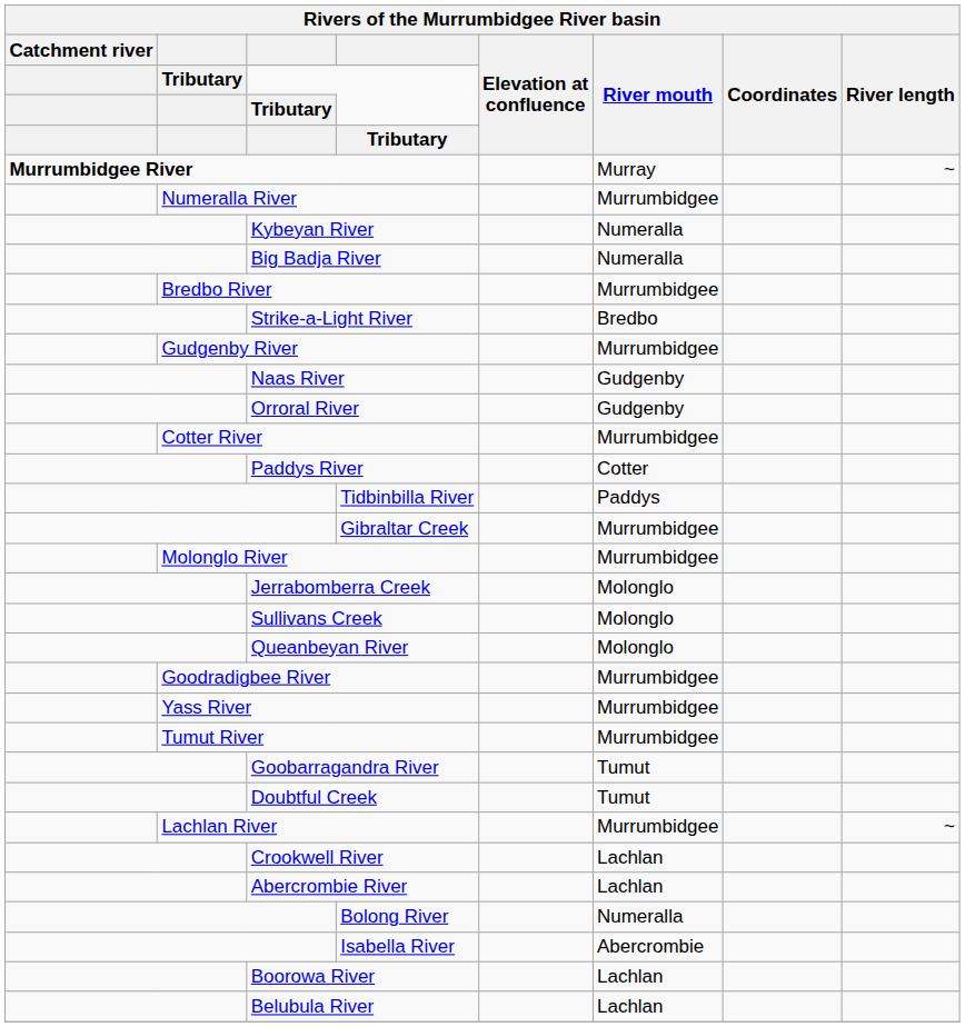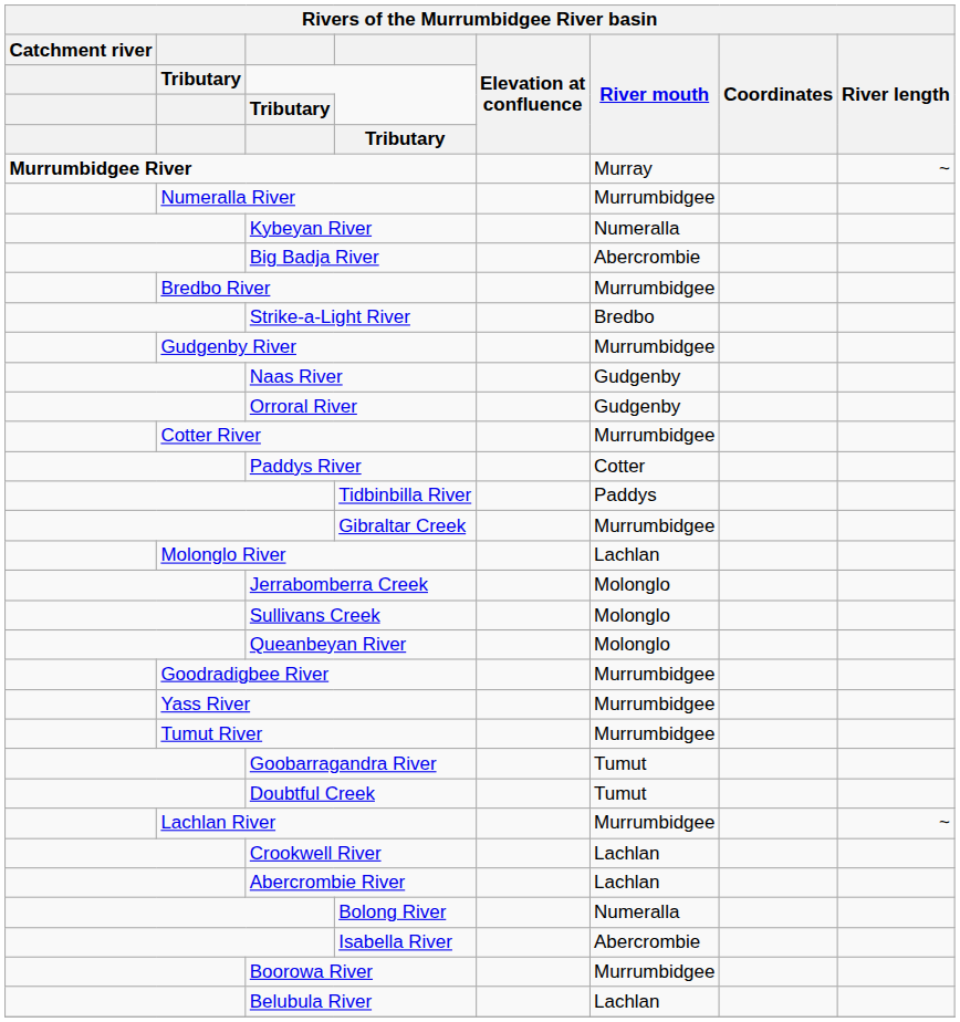Big Badja River | River mouth: Numeralla -> Abercrombie
Molonglo River | River mouth: Murrumbidgee -> Lachlan
Boorowa River | River mouth: Lachlan -> Murrumbidgee
